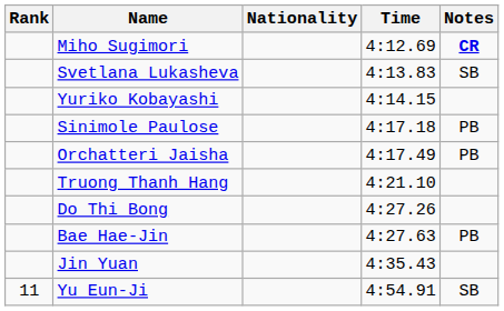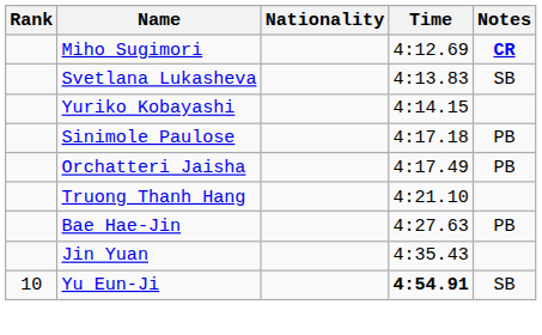- row: Do Thi Bong | 4:27.26
Yu Eun-Ji | Rank: 11 -> 10
Yu Eun-Ji | Time: normal -> bold
